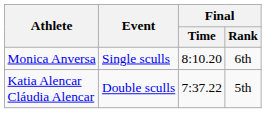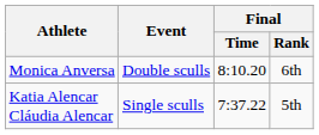Monica Anversa | Event: Single sculls -> Double sculls
Katia Alencar Cláudia Alencar | Event: Double sculls -> Single sculls
